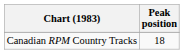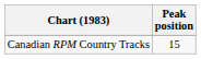Canadian RPM Country Tracks | Peak position: 18 -> 15
